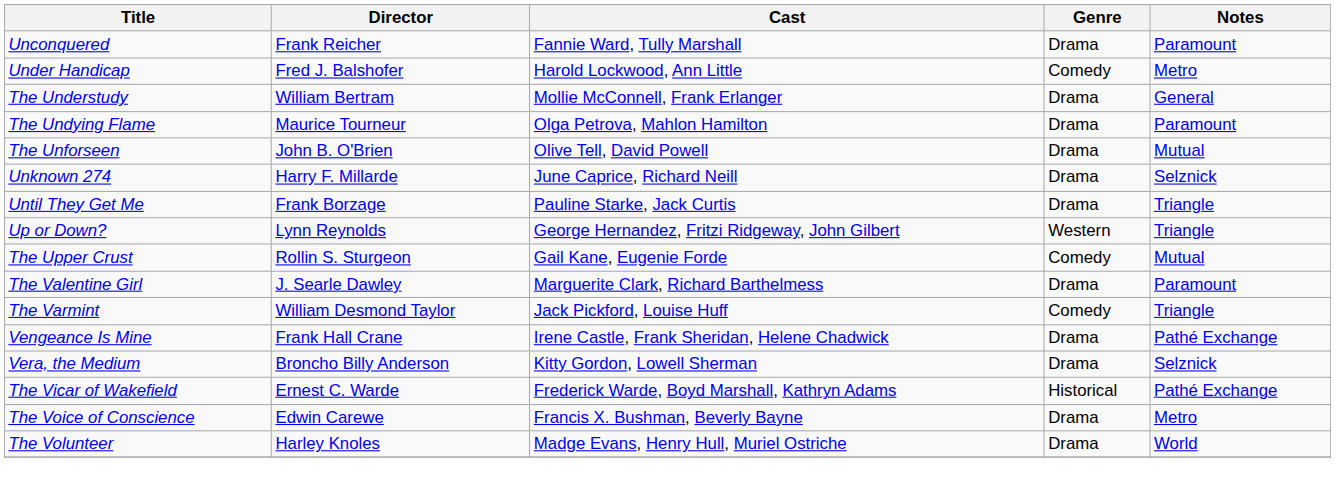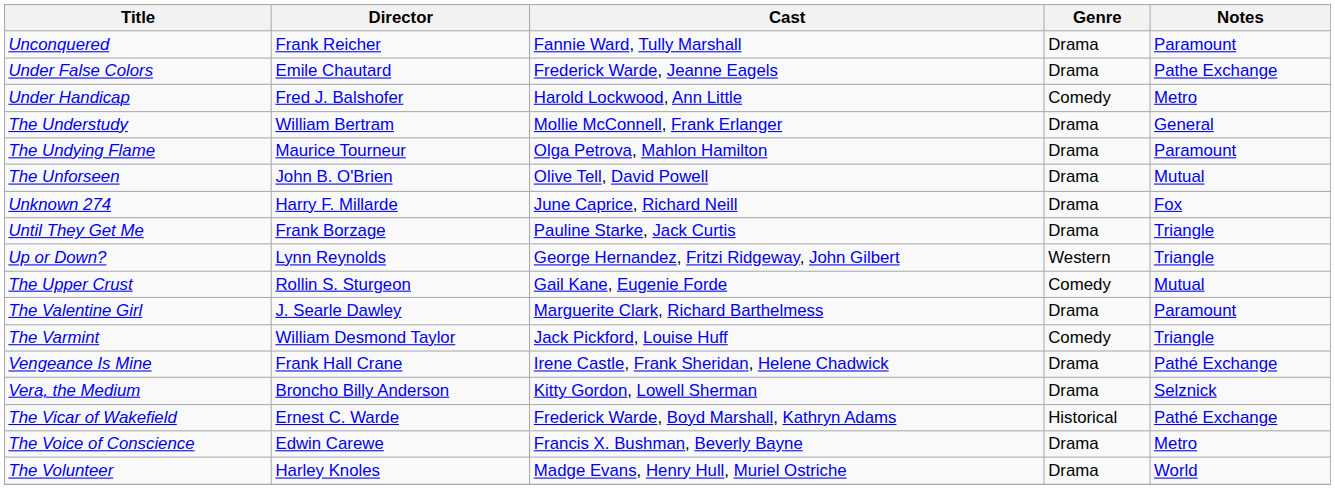+ row: Under False Colors | Emile Chautard | Frederick Warde, Jeanne Eagels | Drama | Pathe Exchange
Unknown 274 | Notes: Selznick -> Fox
